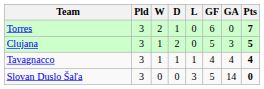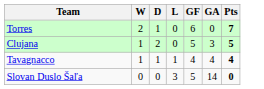- column: Pld | 3 | 3 | 3 | 3
